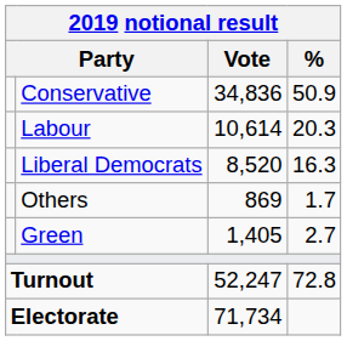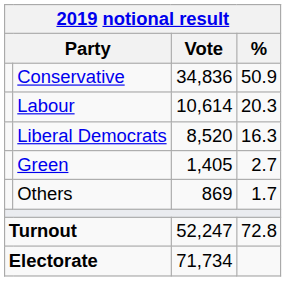rows swapped: Green <-> Others
